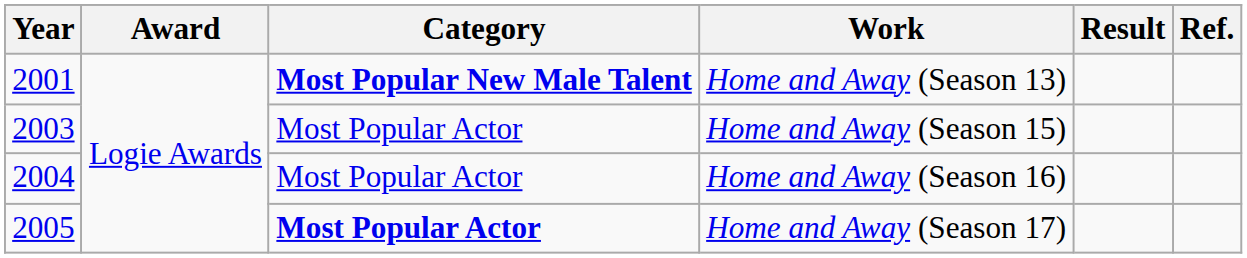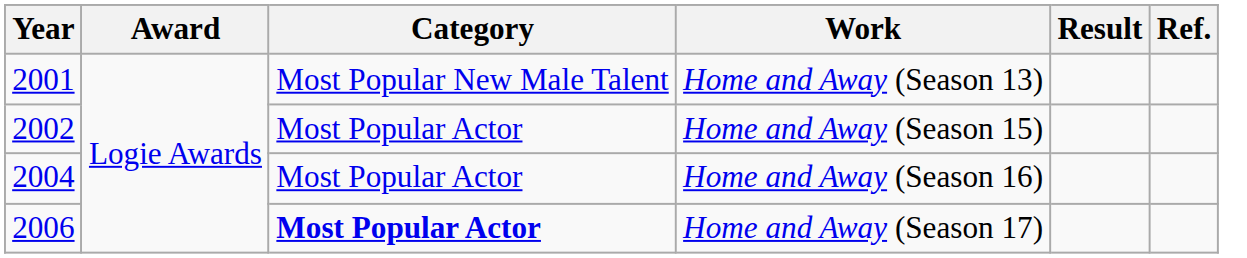Home and Away (Season 13) | Category: bold -> normal
Home and Away (Season 15) | Year: 2003 -> 2002
Home and Away (Season 17) | Year: 2005 -> 2006
